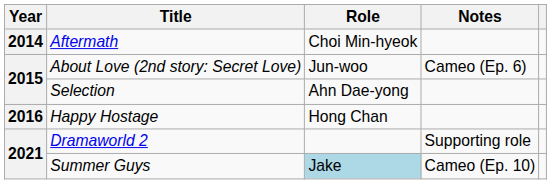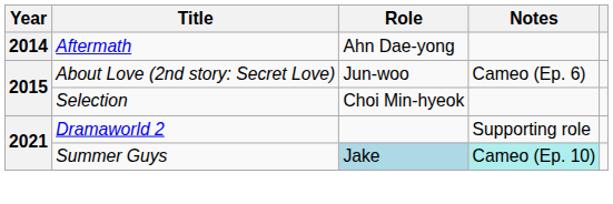Aftermath | Role: Choi Min-hyeok -> Ahn Dae-yong
Selection | Role: Ahn Dae-yong -> Choi Min-hyeok
- row: 2016 | Happy Hostage | Hong Chan
Summer Guys | Notes: no background -> paleturquoise background
